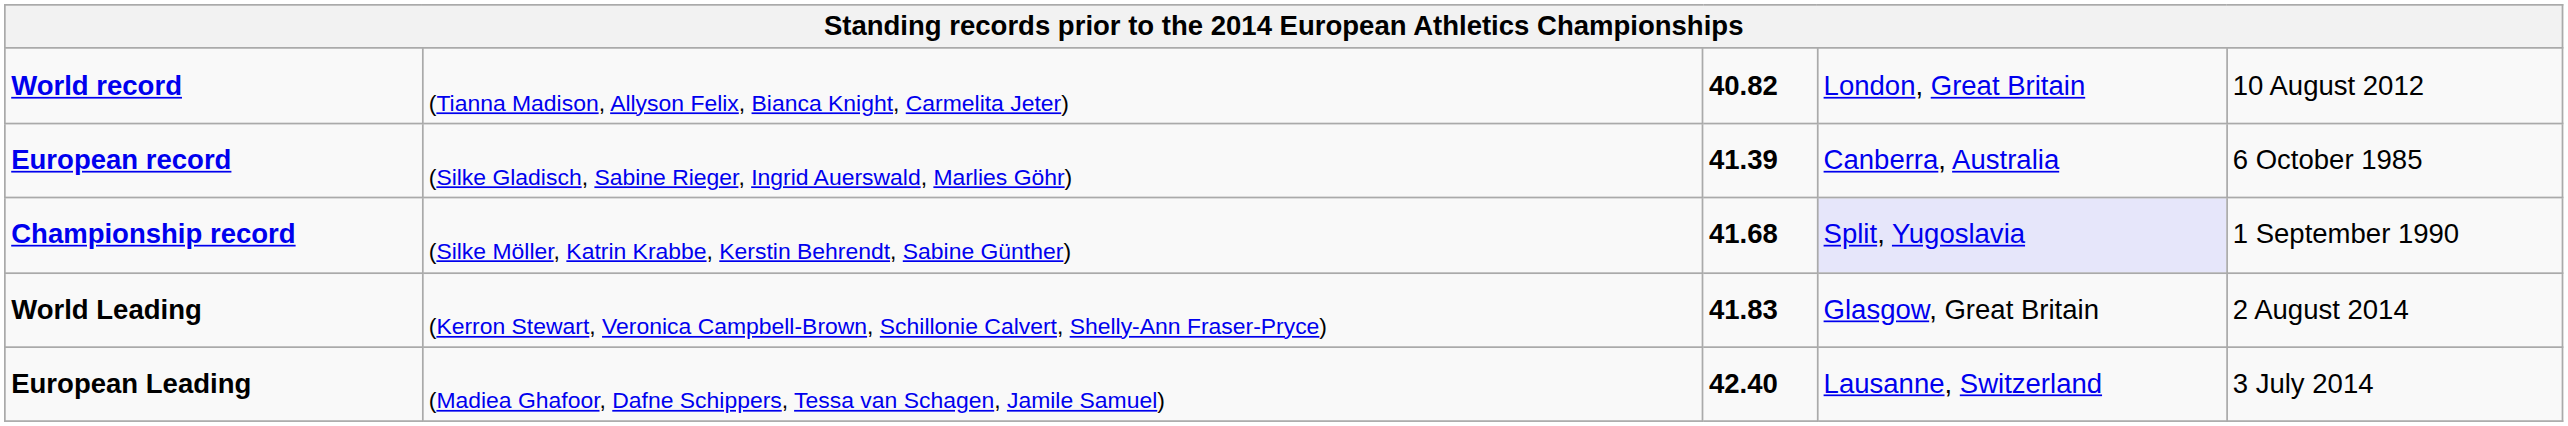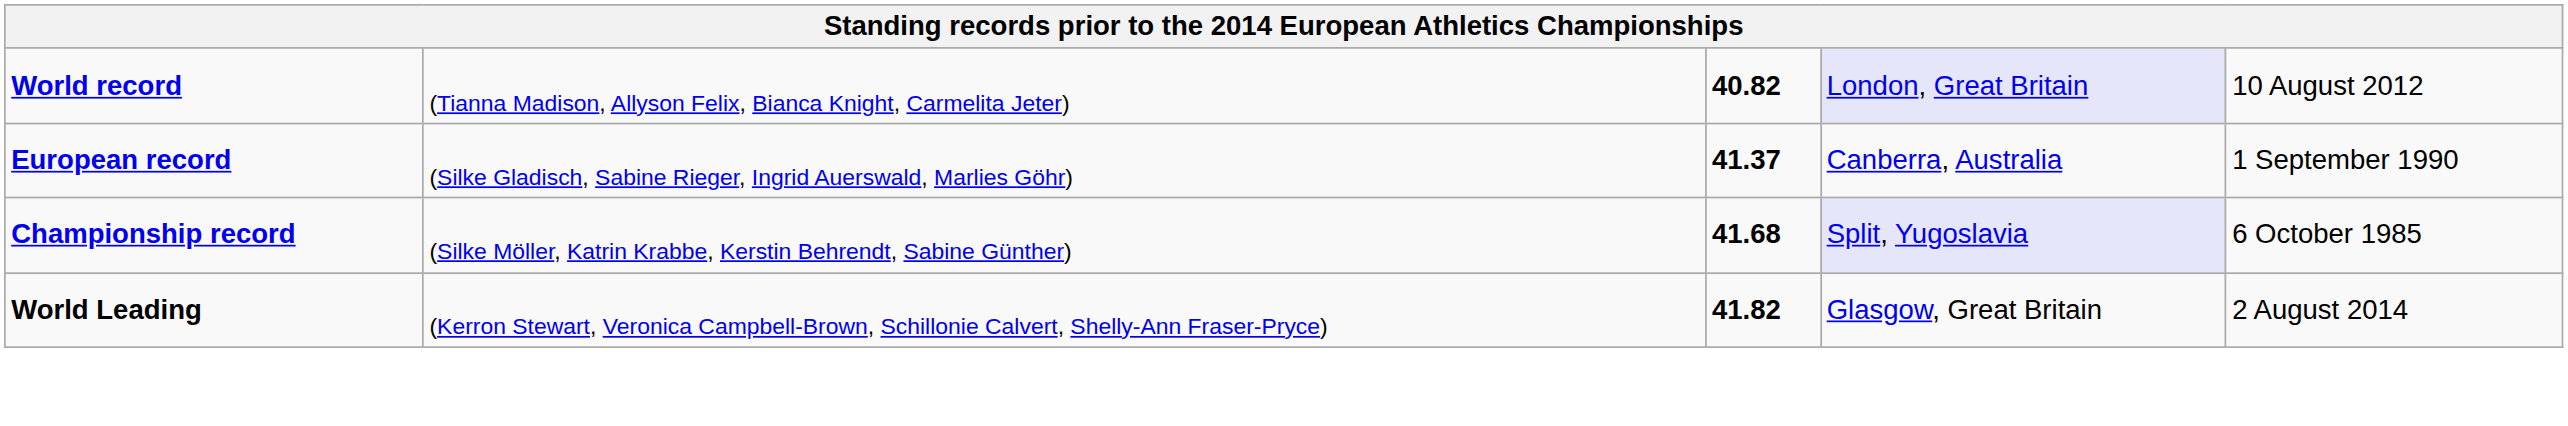World record | column 4: no background -> lavender background
European record | column 3: 41.39 -> 41.37
European record | column 5: 6 October 1985 -> 1 September 1990
Championship record | column 5: 1 September 1990 -> 6 October 1985
World Leading | column 3: 41.83 -> 41.82
- row: European Leading | (Madiea Ghafoor, Dafne Schippers, Tessa van Schagen, Jamile Samuel) | 42.40 | Lausanne, Switzerland | 3 July 2014
